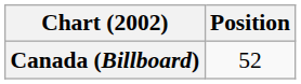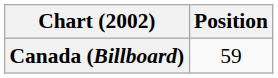Canada (Billboard) | Position: 52 -> 59
